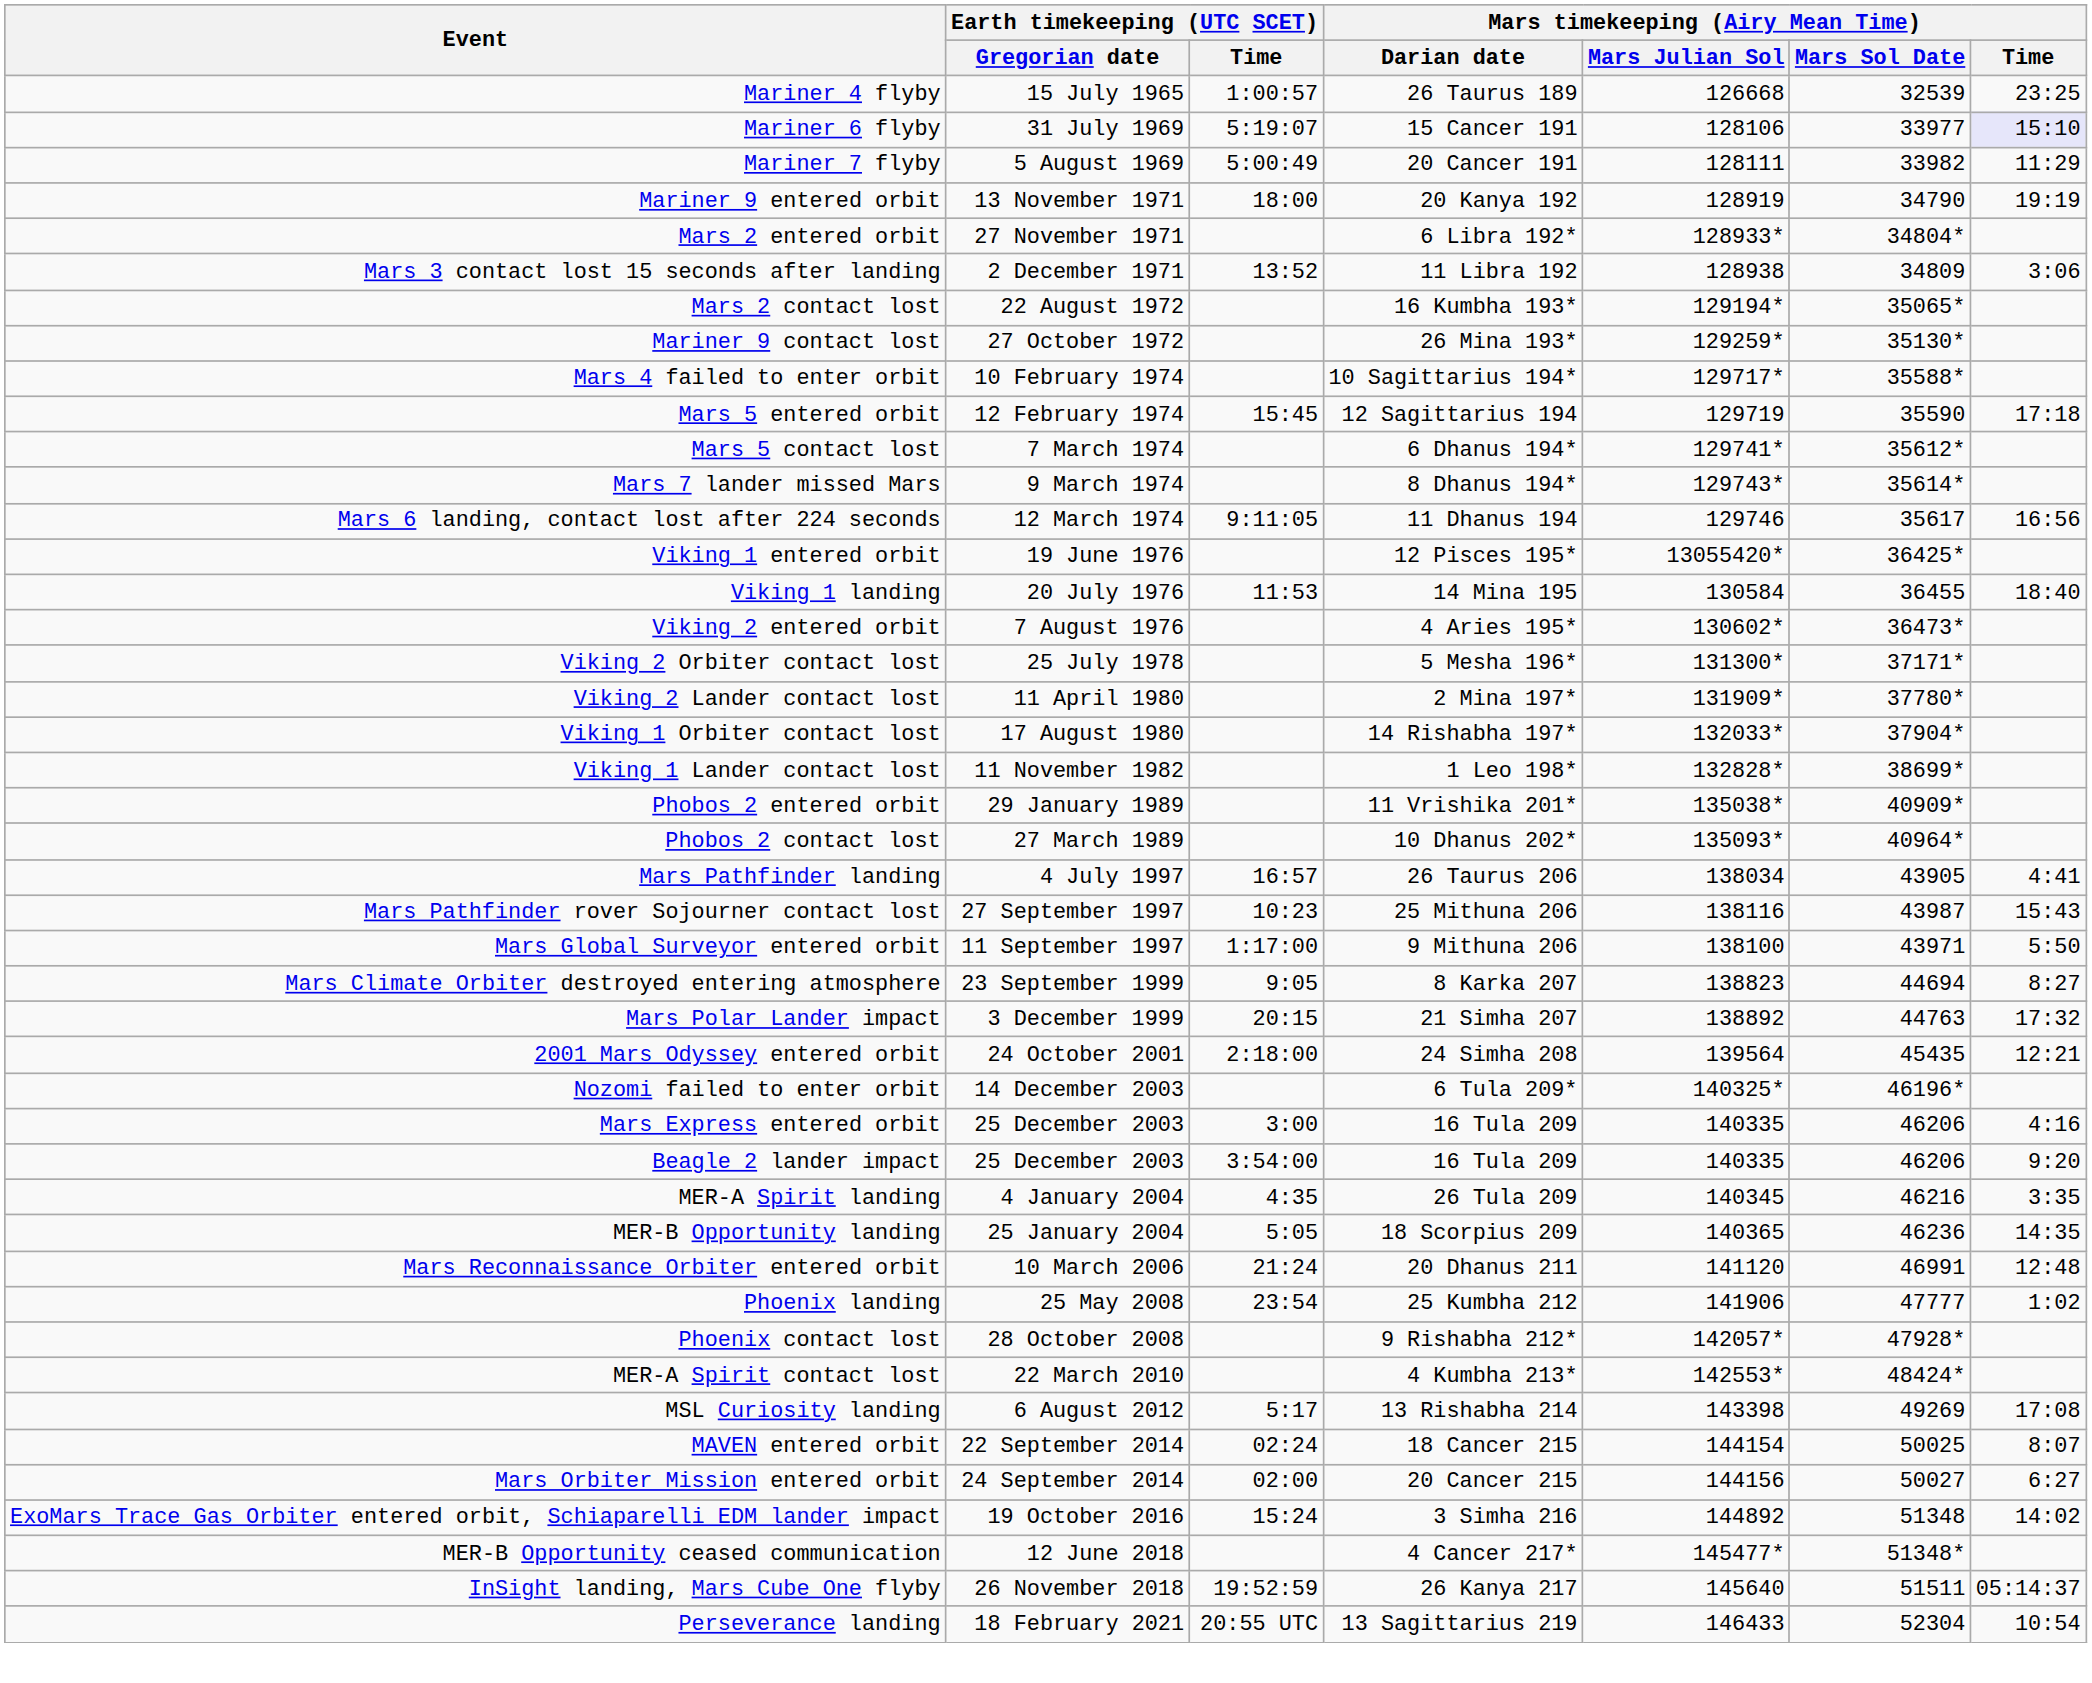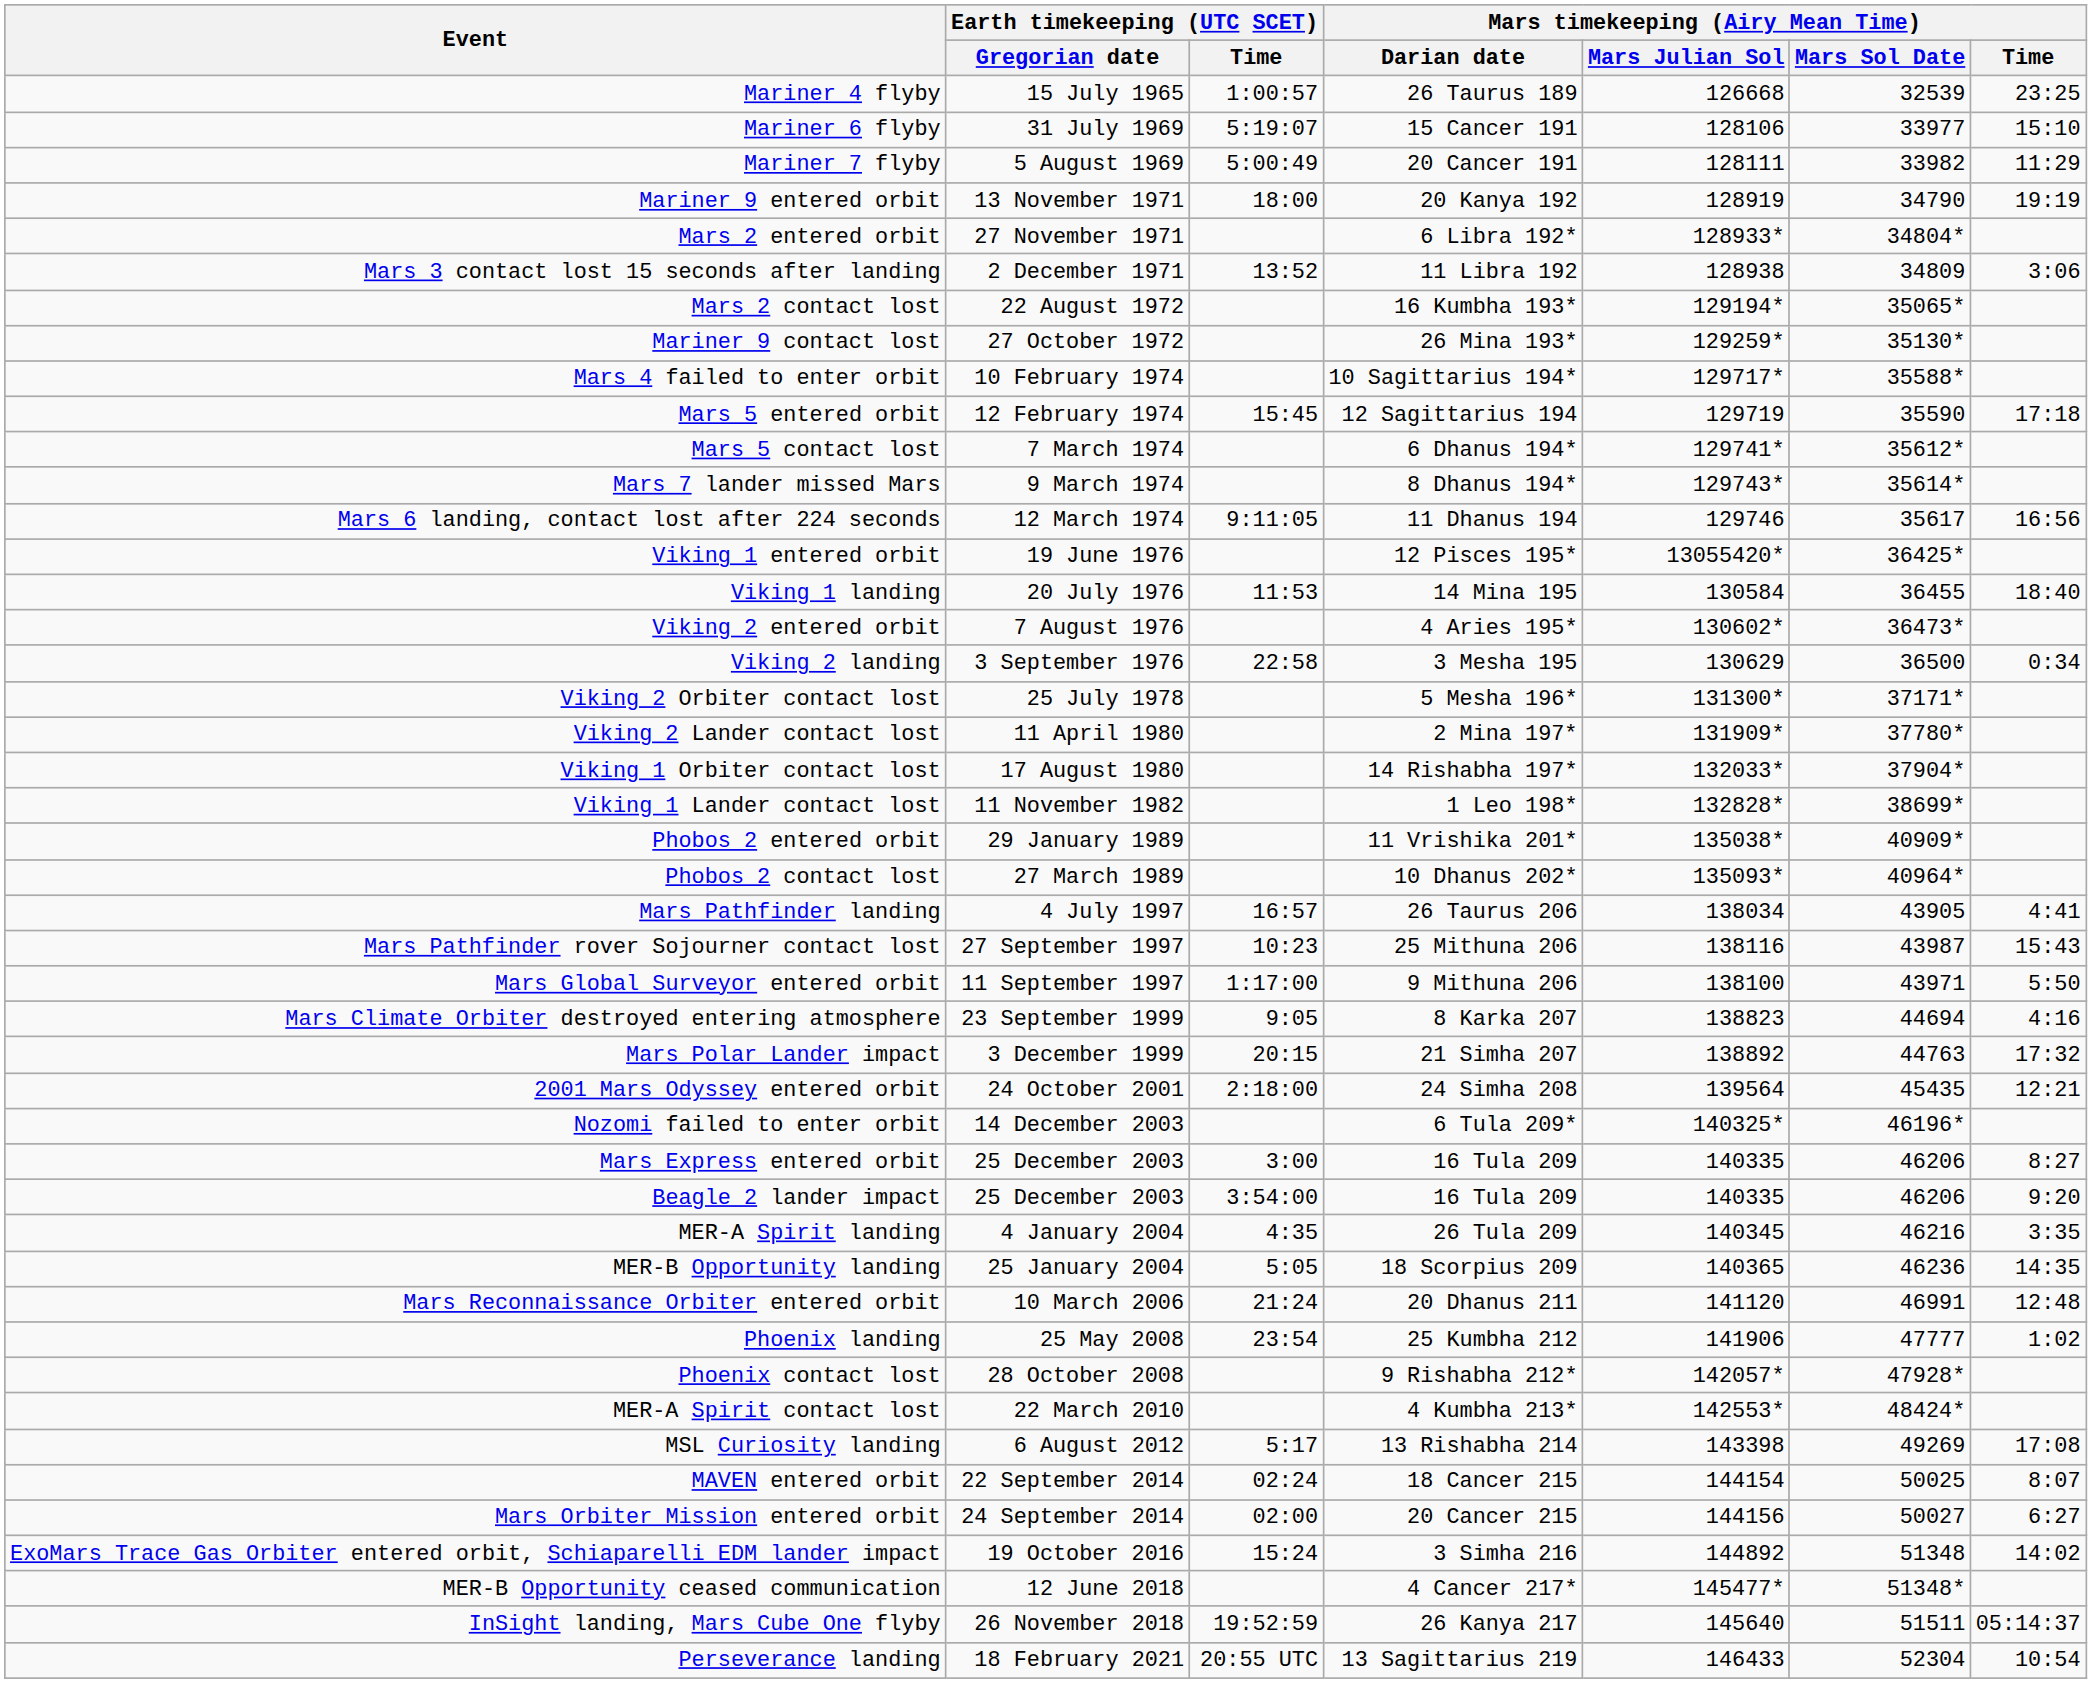Mariner 6 flyby | Mars timekeeping (Airy Mean Time) / Time: lavender background -> no background
+ row: Viking 2 landing | 3 September 1976 | 22:58 | 3 Mesha 195 | 130629 | 36500 | 0:34
Mars Climate Orbiter destroyed entering atmosphere | Mars timekeeping (Airy Mean Time) / Time: 8:27 -> 4:16
Mars Express entered orbit | Mars timekeeping (Airy Mean Time) / Time: 4:16 -> 8:27
